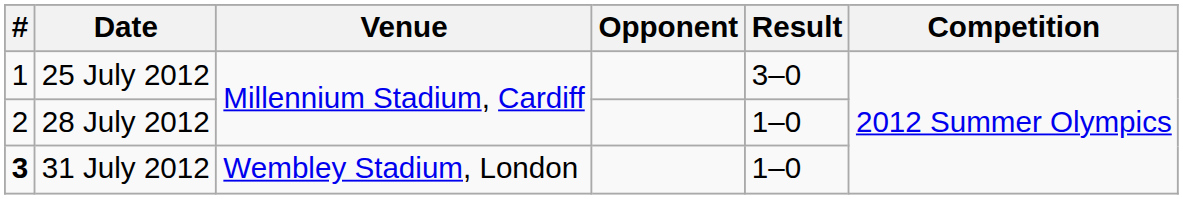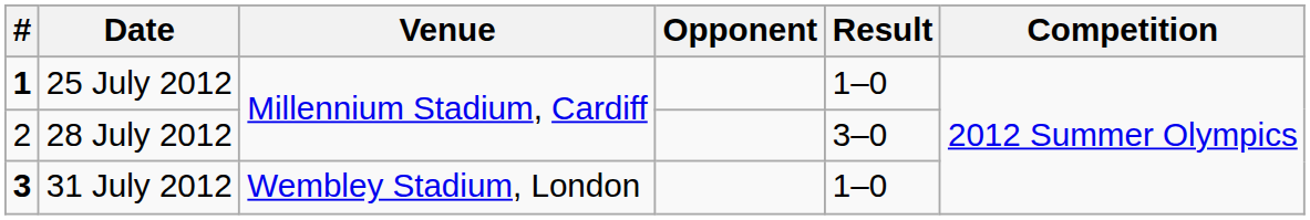25 July 2012 | #: normal -> bold
25 July 2012 | Result: 3–0 -> 1–0
28 July 2012 | Result: 1–0 -> 3–0
